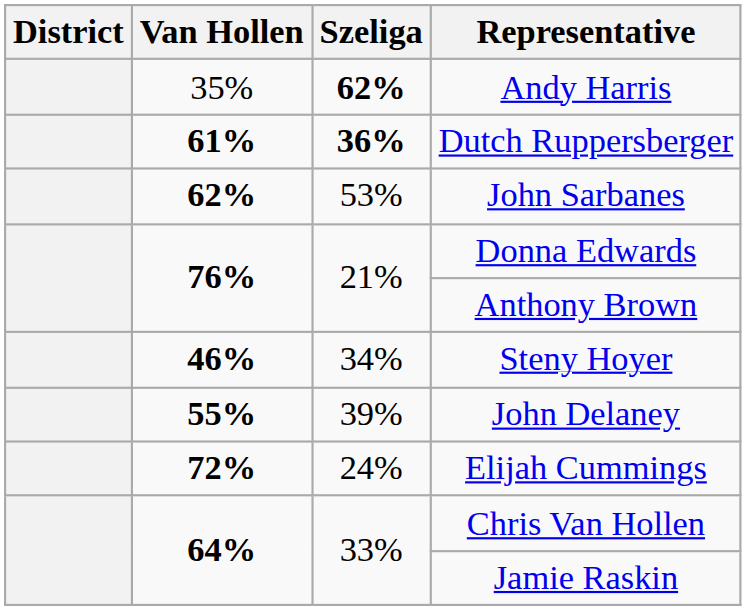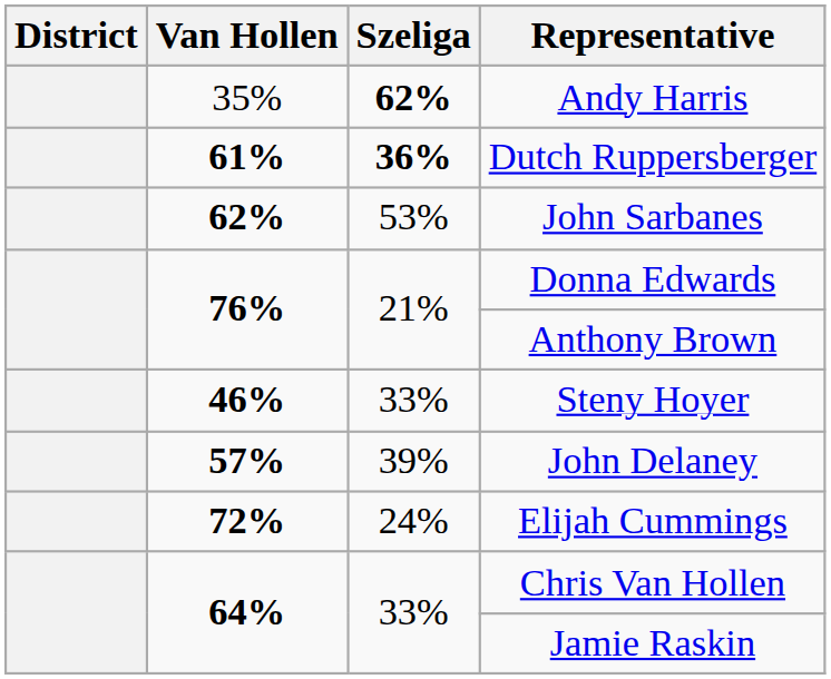Steny Hoyer | Szeliga: 34% -> 33%
John Delaney | Van Hollen: 55% -> 57%
